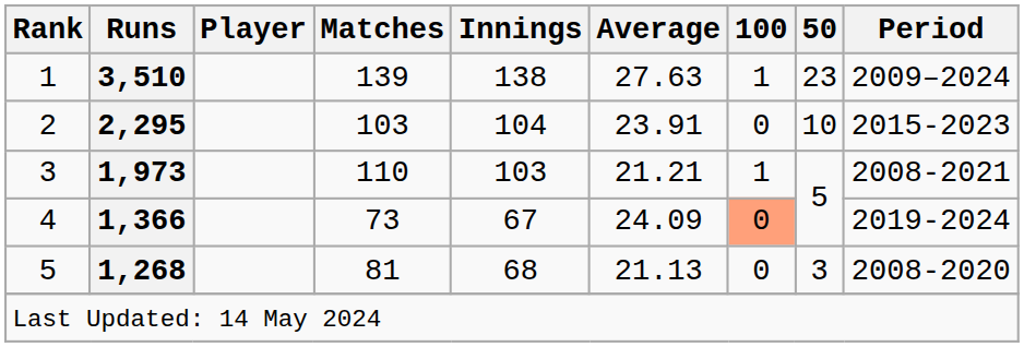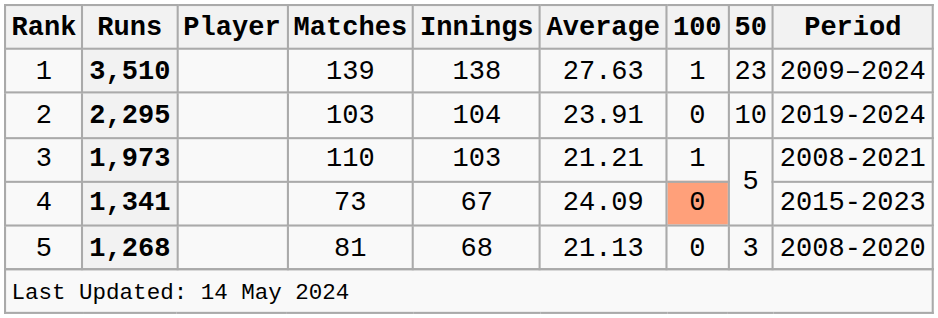2 | Period: 2015-2023 -> 2019-2024
4 | Runs: 1,366 -> 1,341
4 | Period: 2019-2024 -> 2015-2023
